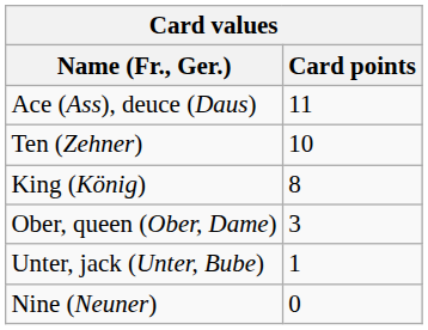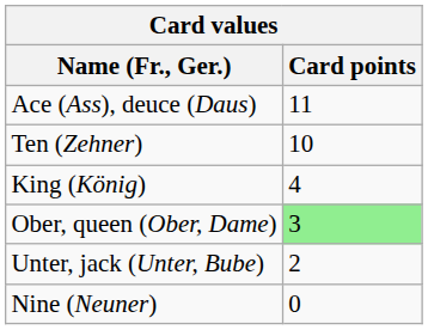King (König) | Card points: 8 -> 4
Ober, queen (Ober, Dame) | Card points: no background -> lightgreen background
Unter, jack (Unter, Bube) | Card points: 1 -> 2
